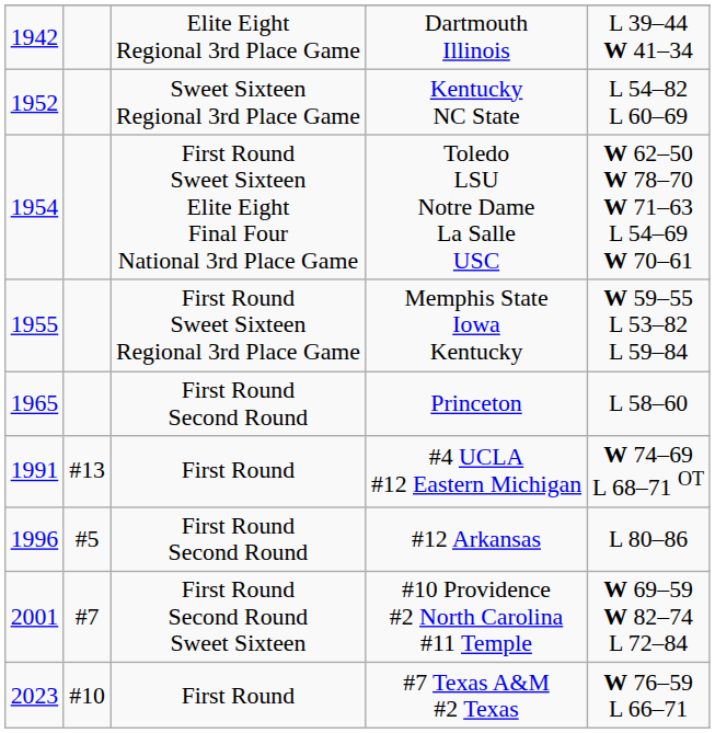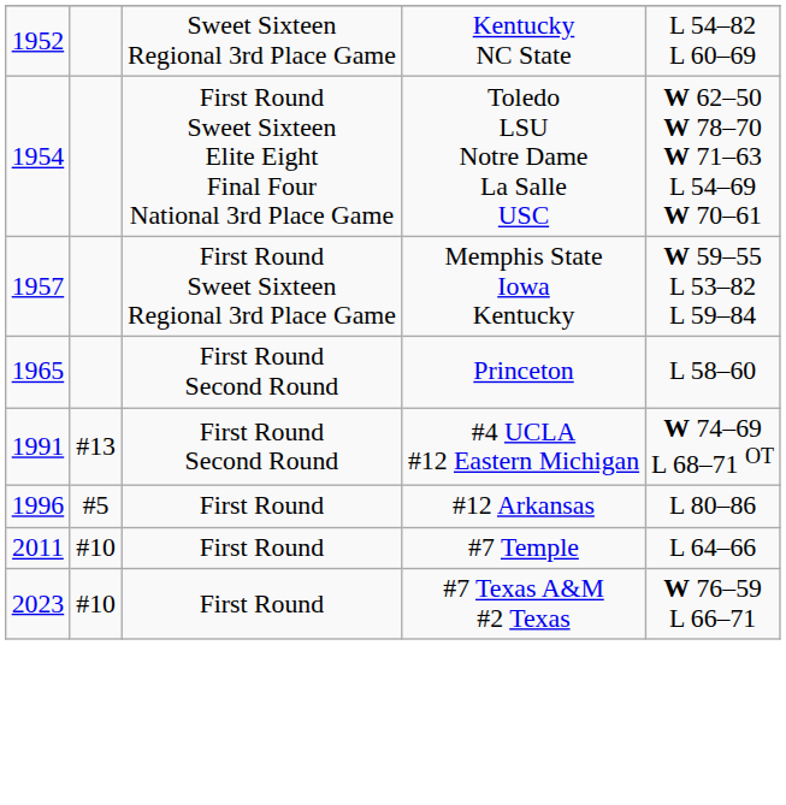- row: 1942 | Elite Eight Regional 3rd Place Game | Dartmouth Illinois | L 39–44 W 41–34
Memphis State Iowa Kentucky | column 1: 1955 -> 1957
#4 UCLA #12 Eastern Michigan | column 3: First Round -> First Round Second Round
#12 Arkansas | column 3: First Round Second Round -> First Round
- row: 2001 | #7 | First Round Second Round Sweet Sixteen | #10 Providence #2 North Carolina #11 Temple | W 69–59 W 82–74 L 72–84
+ row: 2011 | #10 | First Round | #7 Temple | L 64–66
